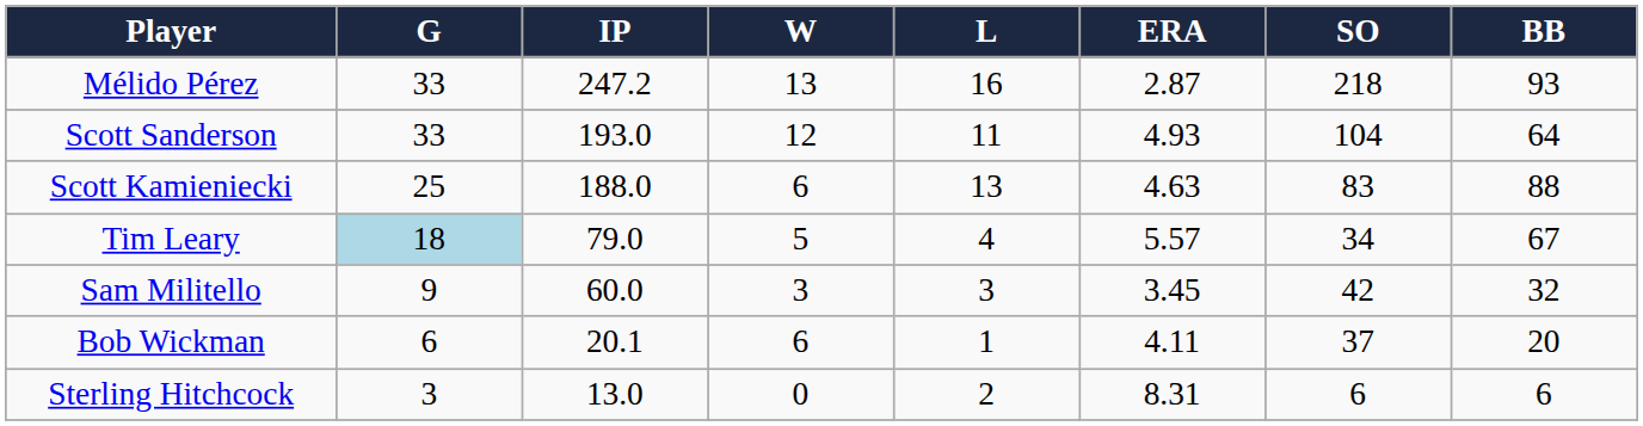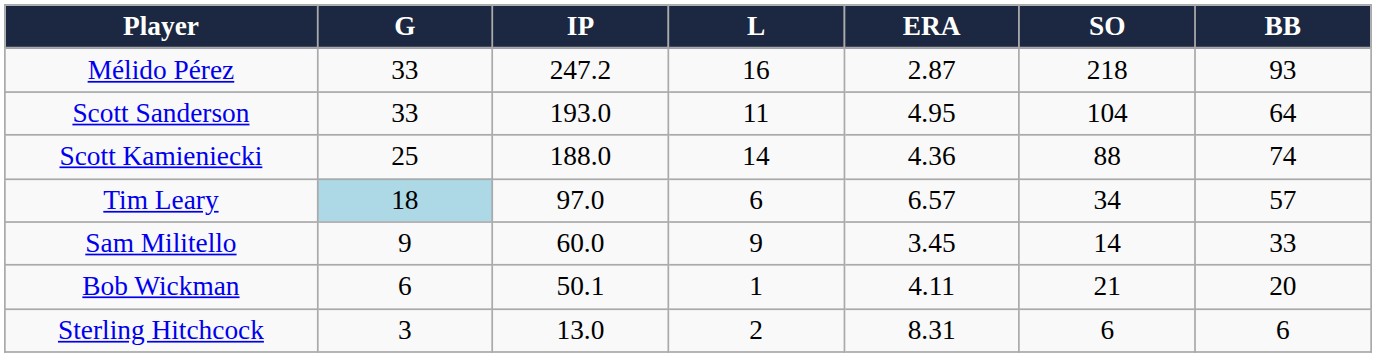- column: W | 13 | 12 | 6 | 5 | 3 | 6 | 0
Scott Sanderson | ERA: 4.93 -> 4.95
Scott Kamieniecki | L: 13 -> 14
Scott Kamieniecki | ERA: 4.63 -> 4.36
Scott Kamieniecki | SO: 83 -> 88
Scott Kamieniecki | BB: 88 -> 74
Tim Leary | IP: 79.0 -> 97.0
Tim Leary | L: 4 -> 6
Tim Leary | ERA: 5.57 -> 6.57
Tim Leary | BB: 67 -> 57
Sam Militello | L: 3 -> 9
Sam Militello | SO: 42 -> 14
Sam Militello | BB: 32 -> 33
Bob Wickman | IP: 20.1 -> 50.1
Bob Wickman | SO: 37 -> 21
